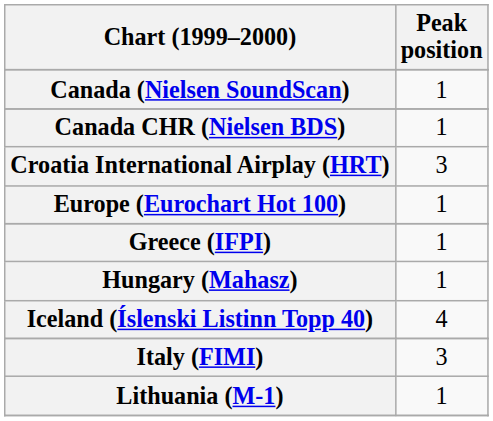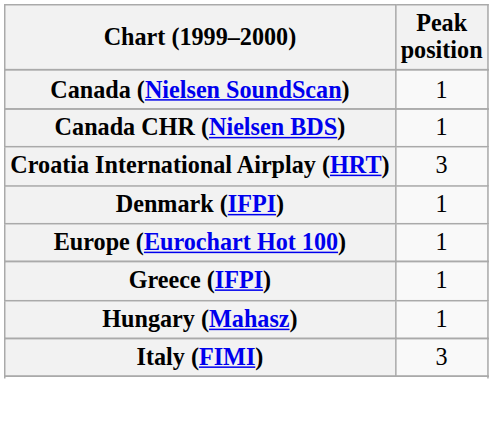+ row: Denmark (IFPI) | 1
- row: Iceland (Íslenski Listinn Topp 40) | 4
- row: Lithuania (M-1) | 1
